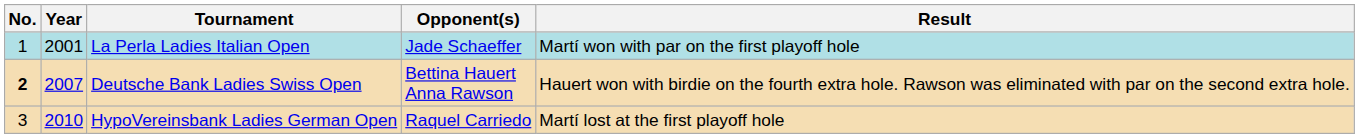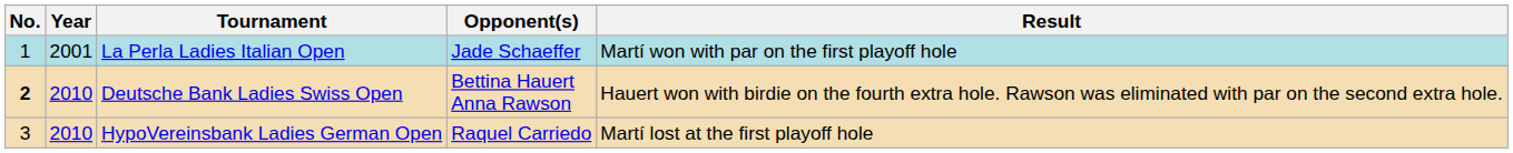Deutsche Bank Ladies Swiss Open | Year: 2007 -> 2010
